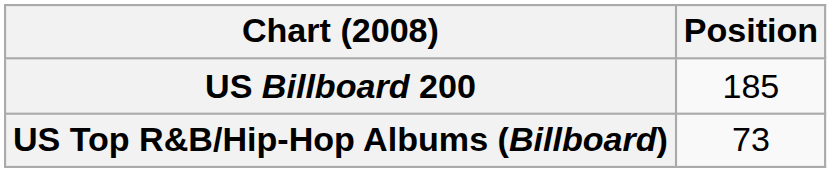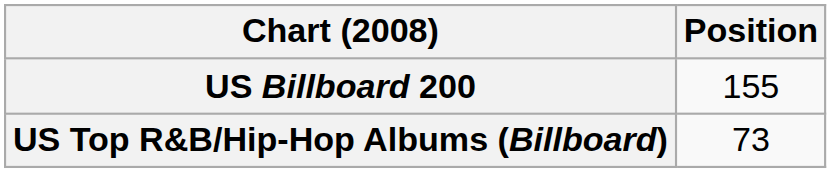US Billboard 200 | Position: 185 -> 155
